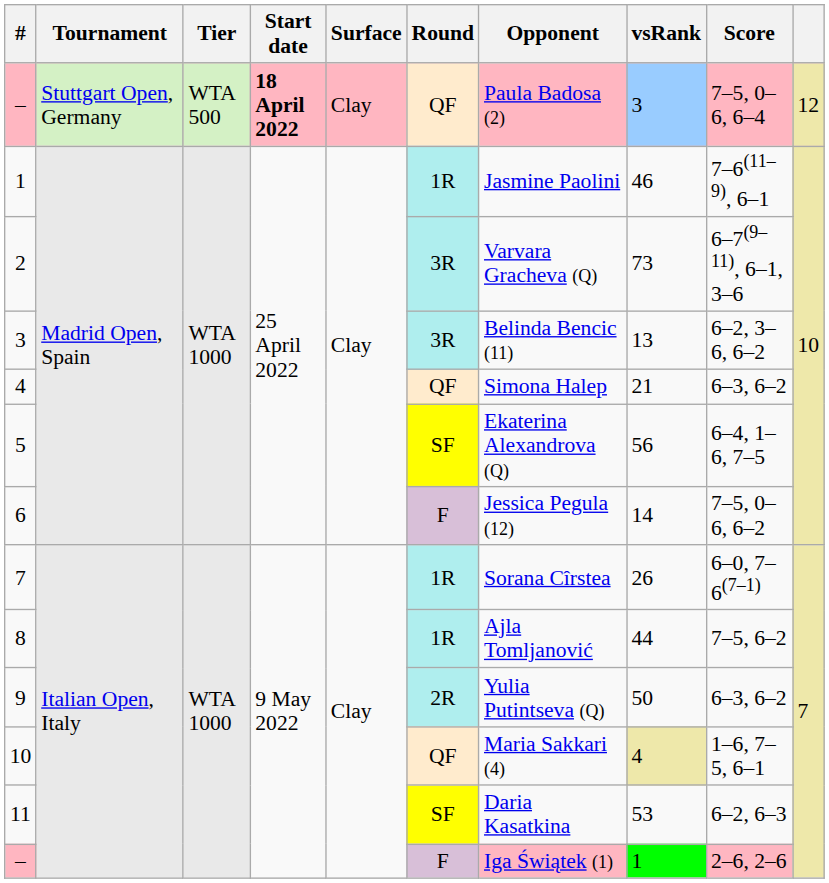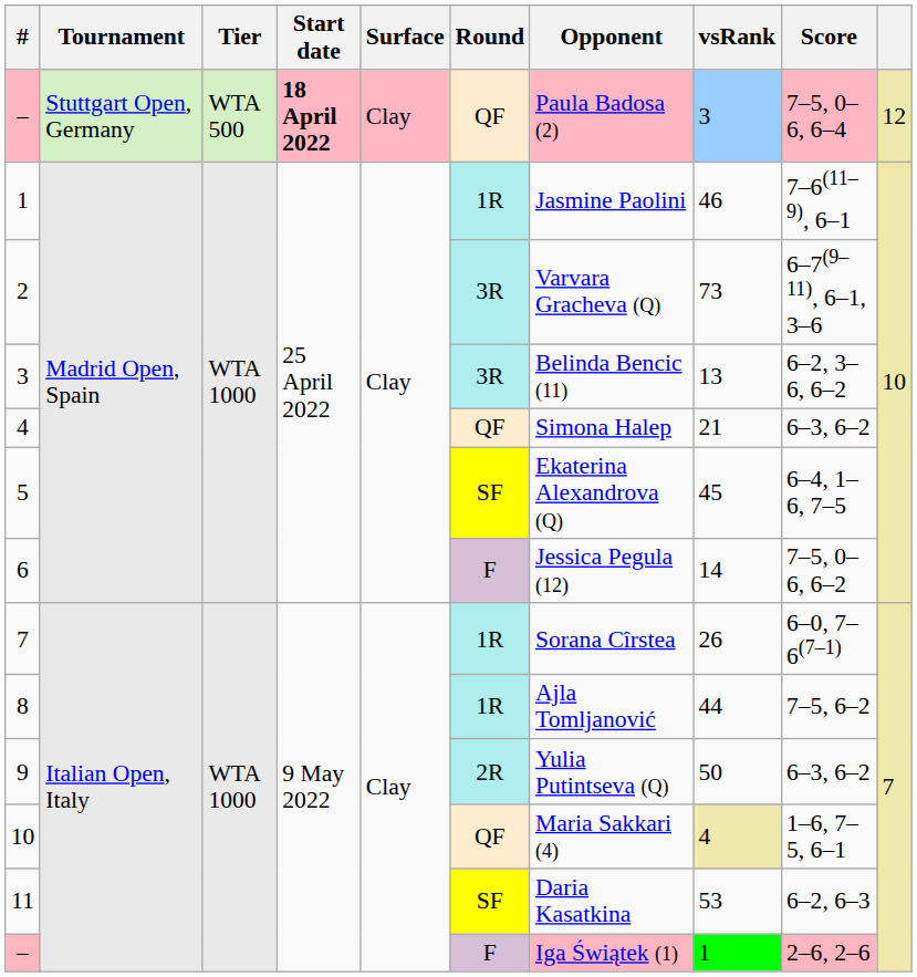5 | vsRank: 56 -> 45
